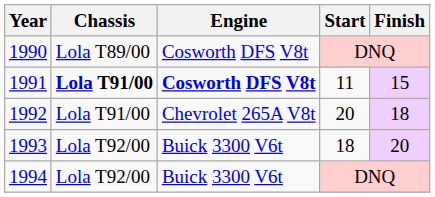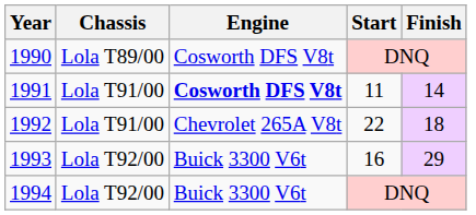1991 | Chassis: bold -> normal
1991 | Finish: 15 -> 14
1992 | Start: 20 -> 22
1993 | Start: 18 -> 16
1993 | Finish: 20 -> 29
